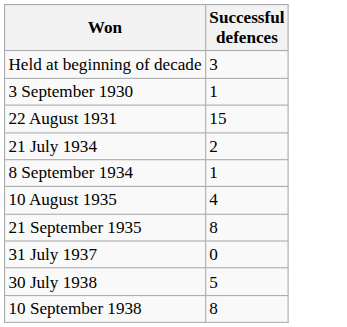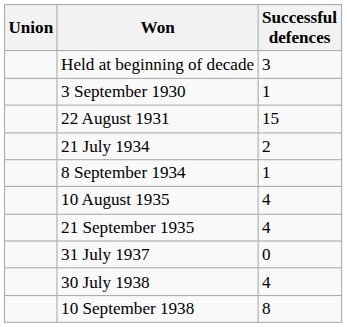+ column: Union
21 September 1935 | Successful defences: 8 -> 4
30 July 1938 | Successful defences: 5 -> 4
